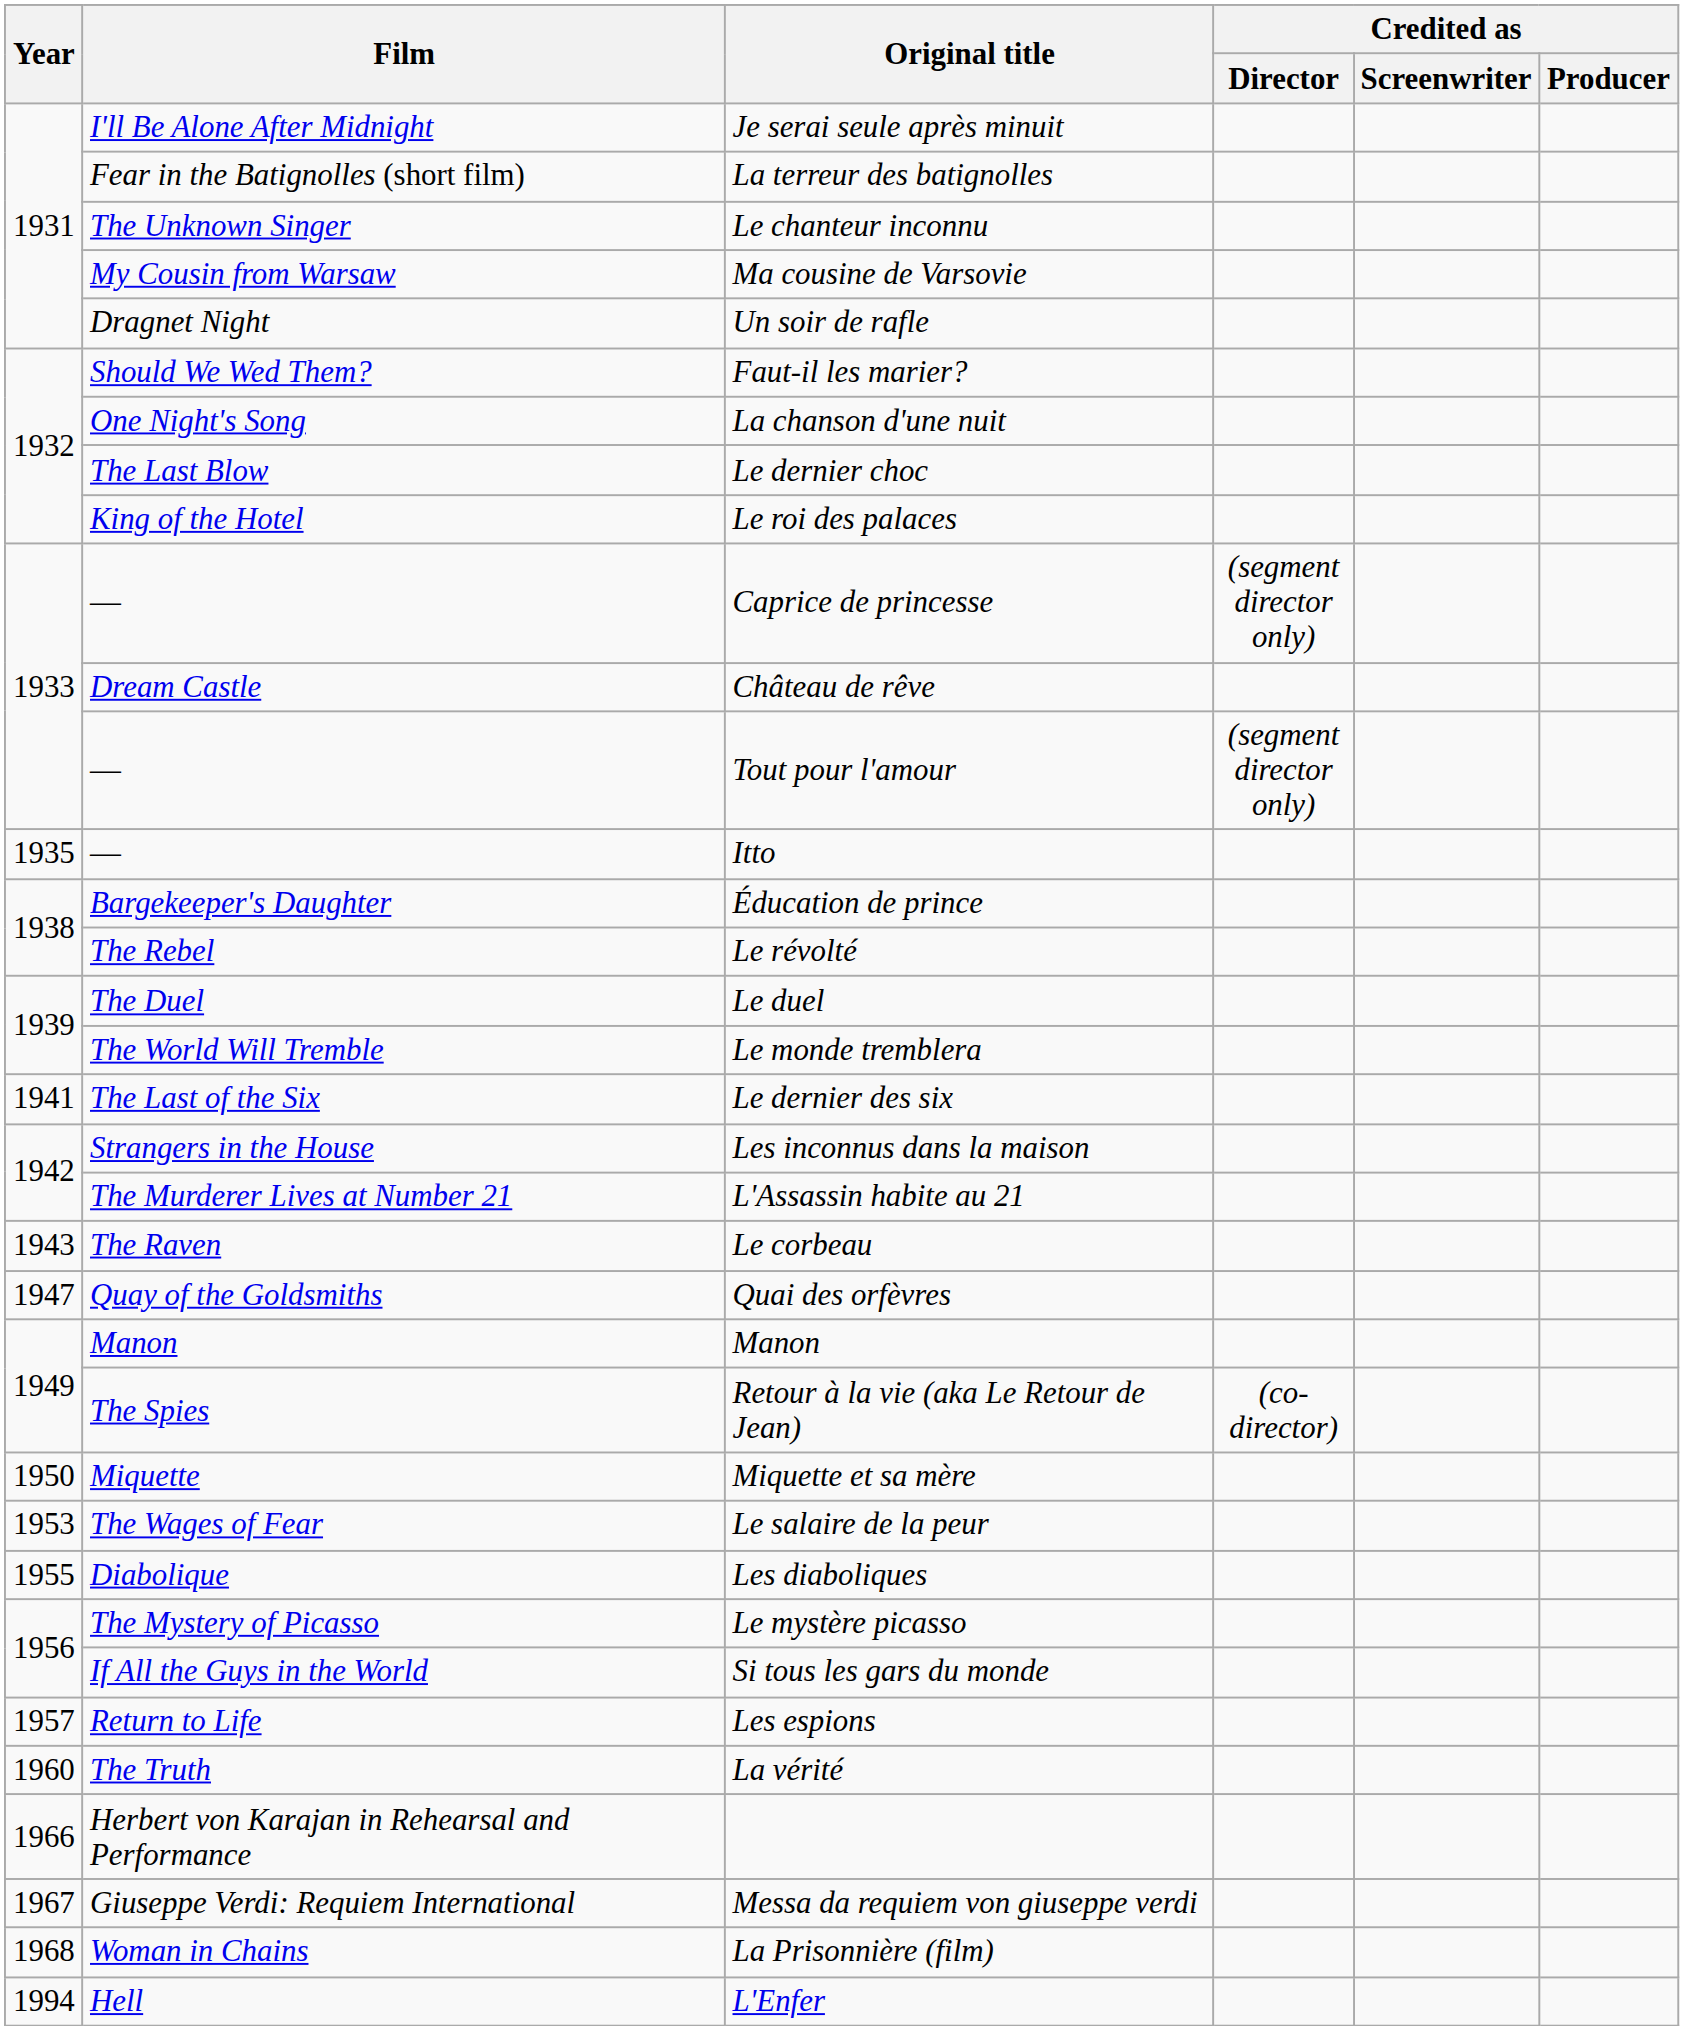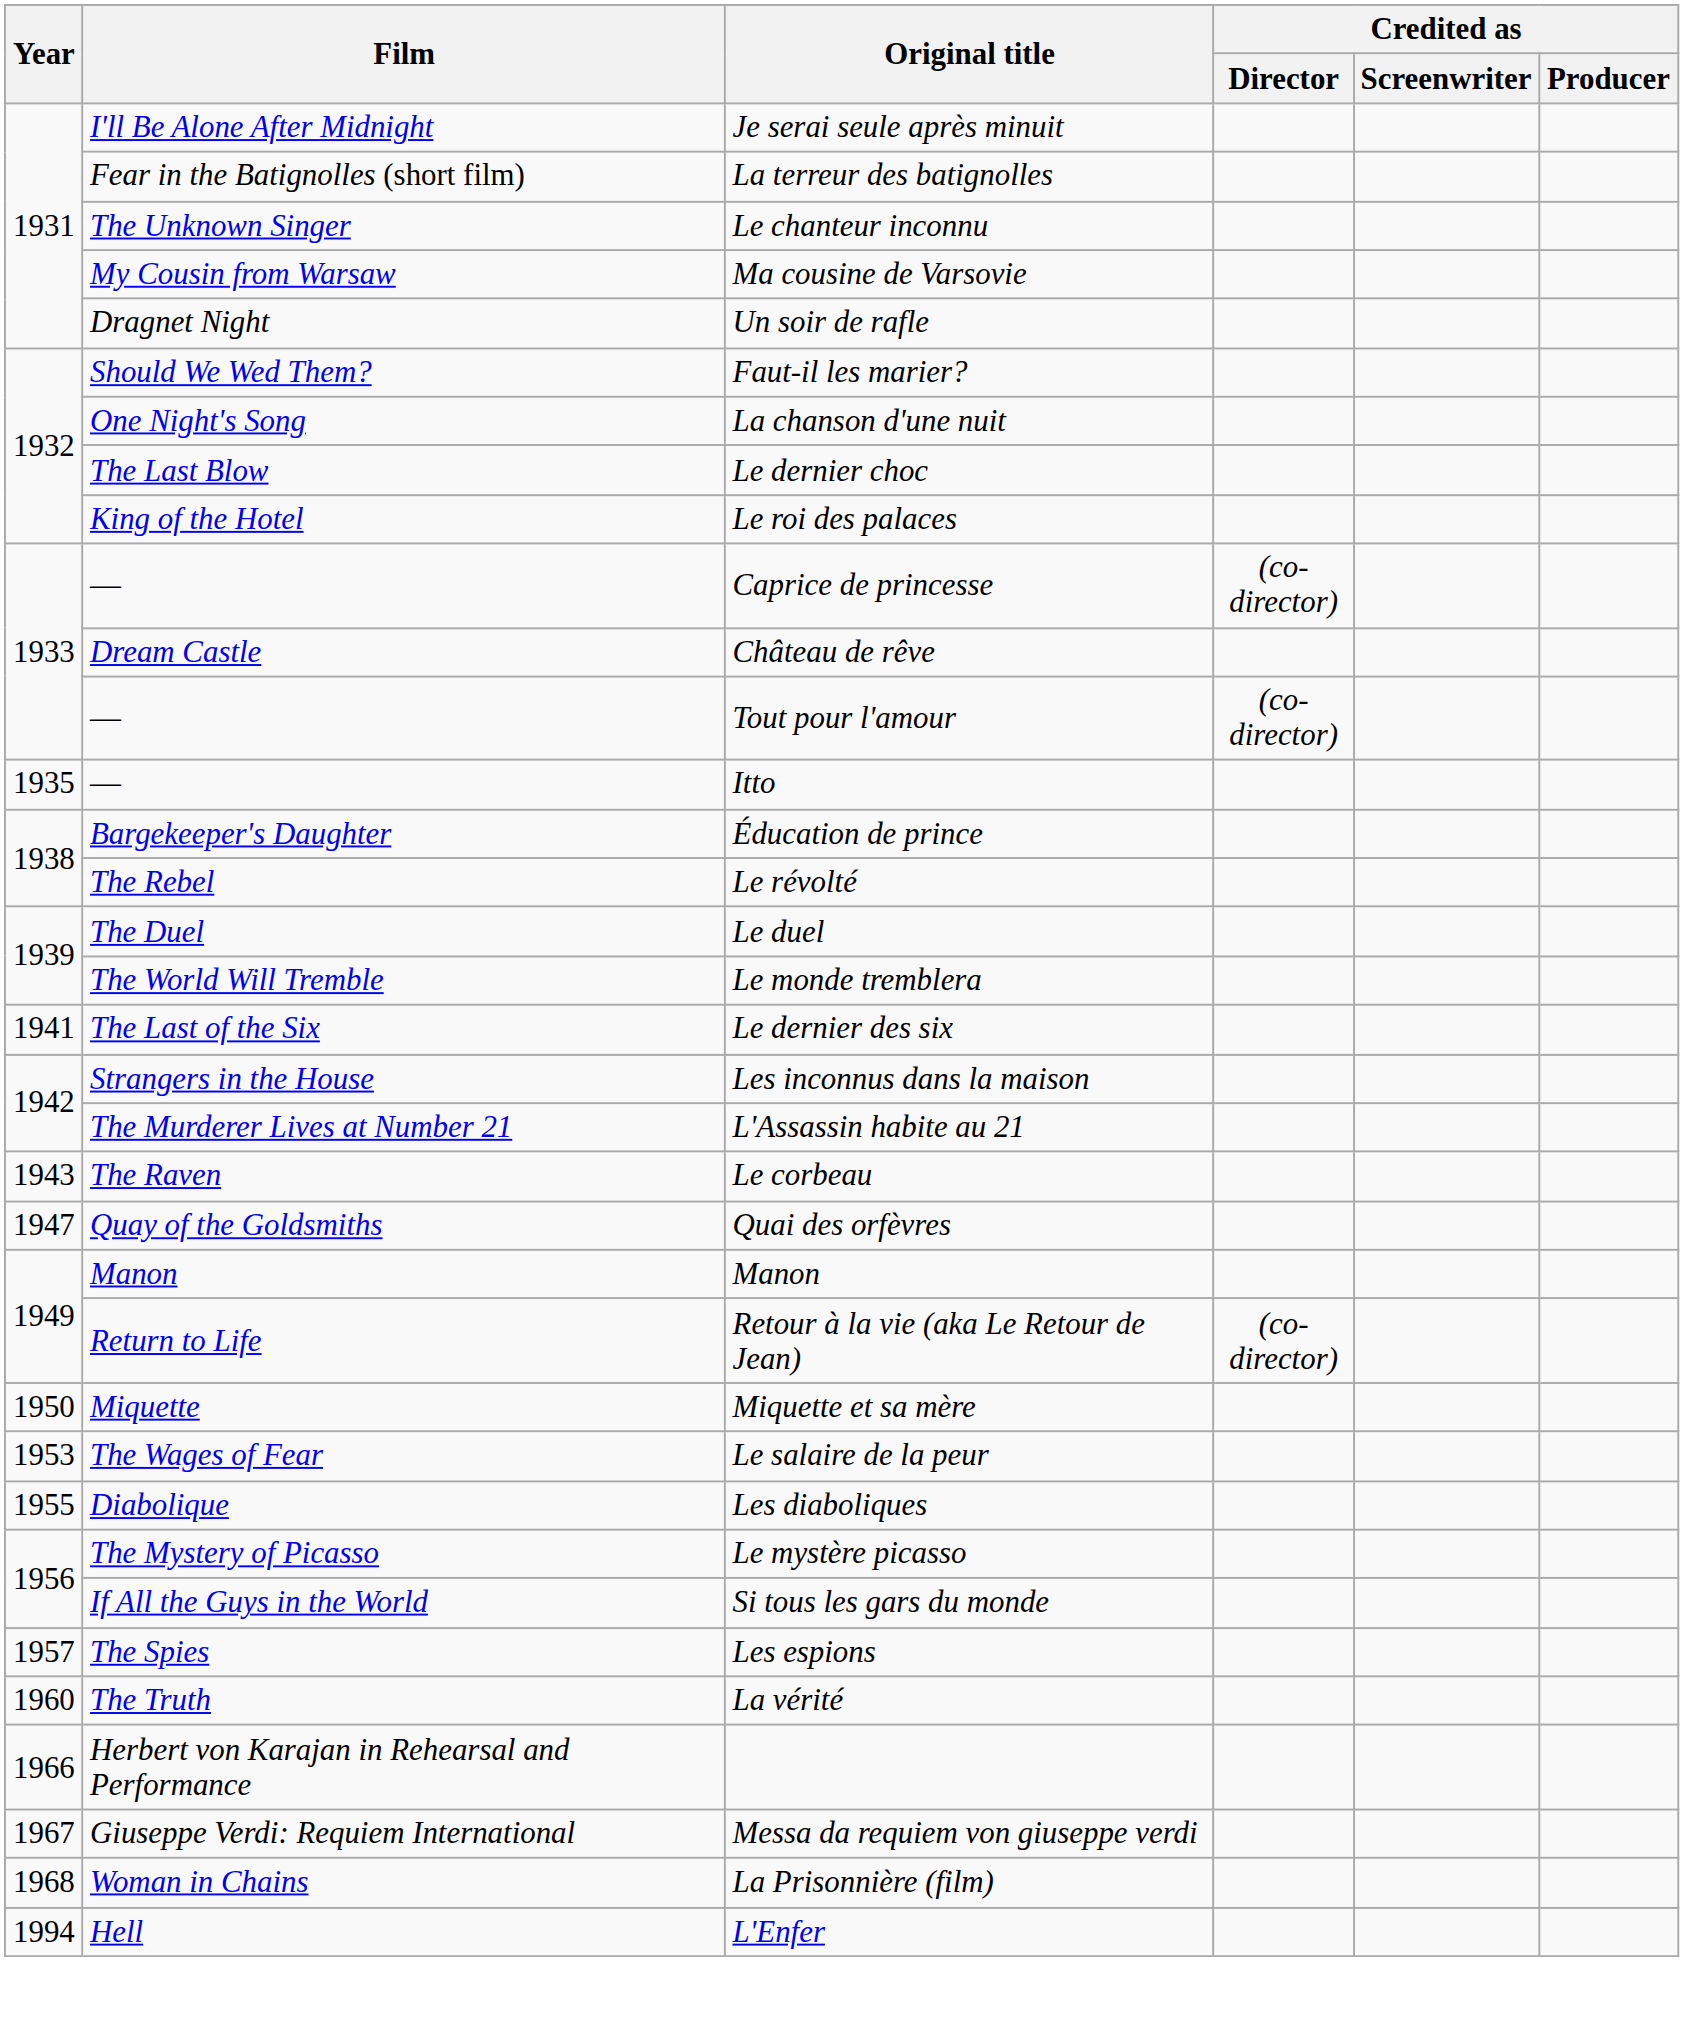Caprice de princesse | Credited as / Director: (segment director only) -> (co-director)
Tout pour l'amour | Credited as / Director: (segment director only) -> (co-director)
Retour à la vie (aka Le Retour de Jean) | Film: The Spies -> Return to Life
Les espions | Film: Return to Life -> The Spies
